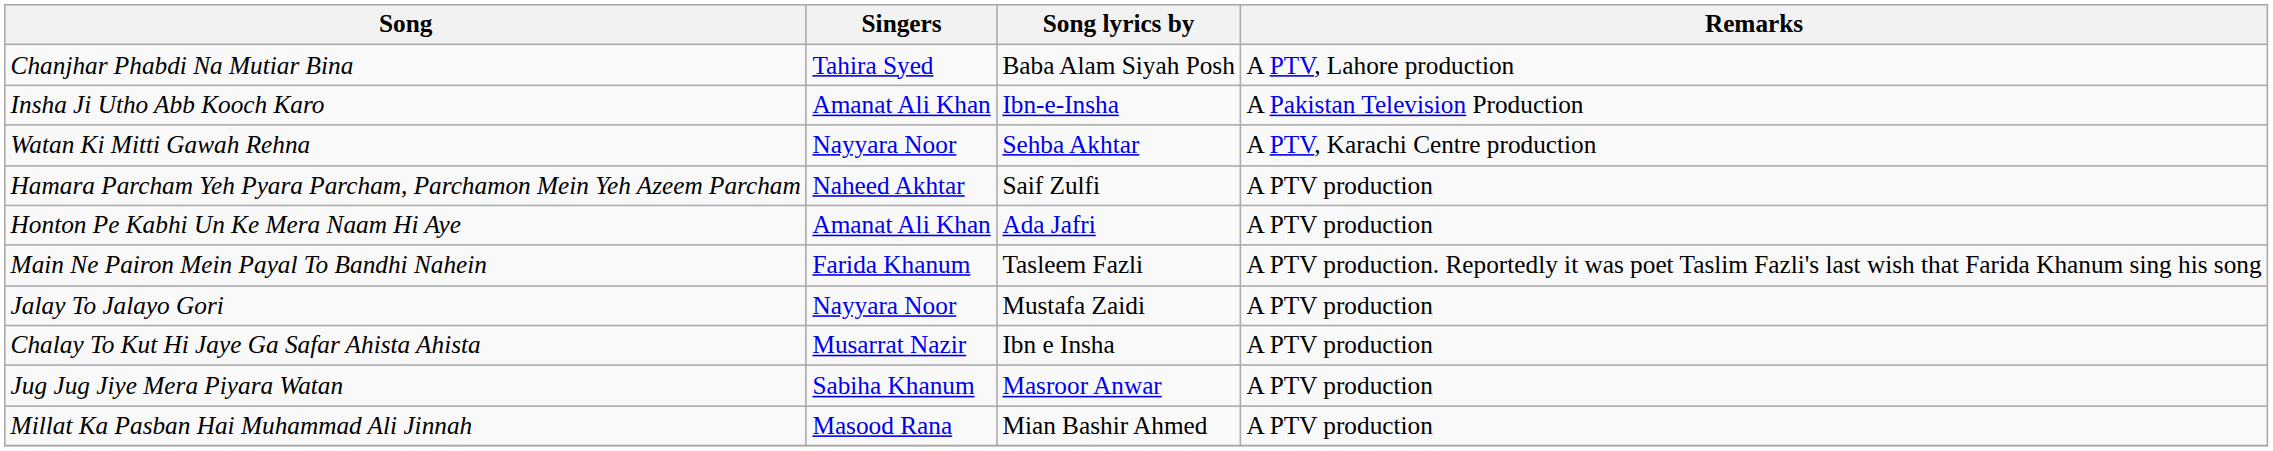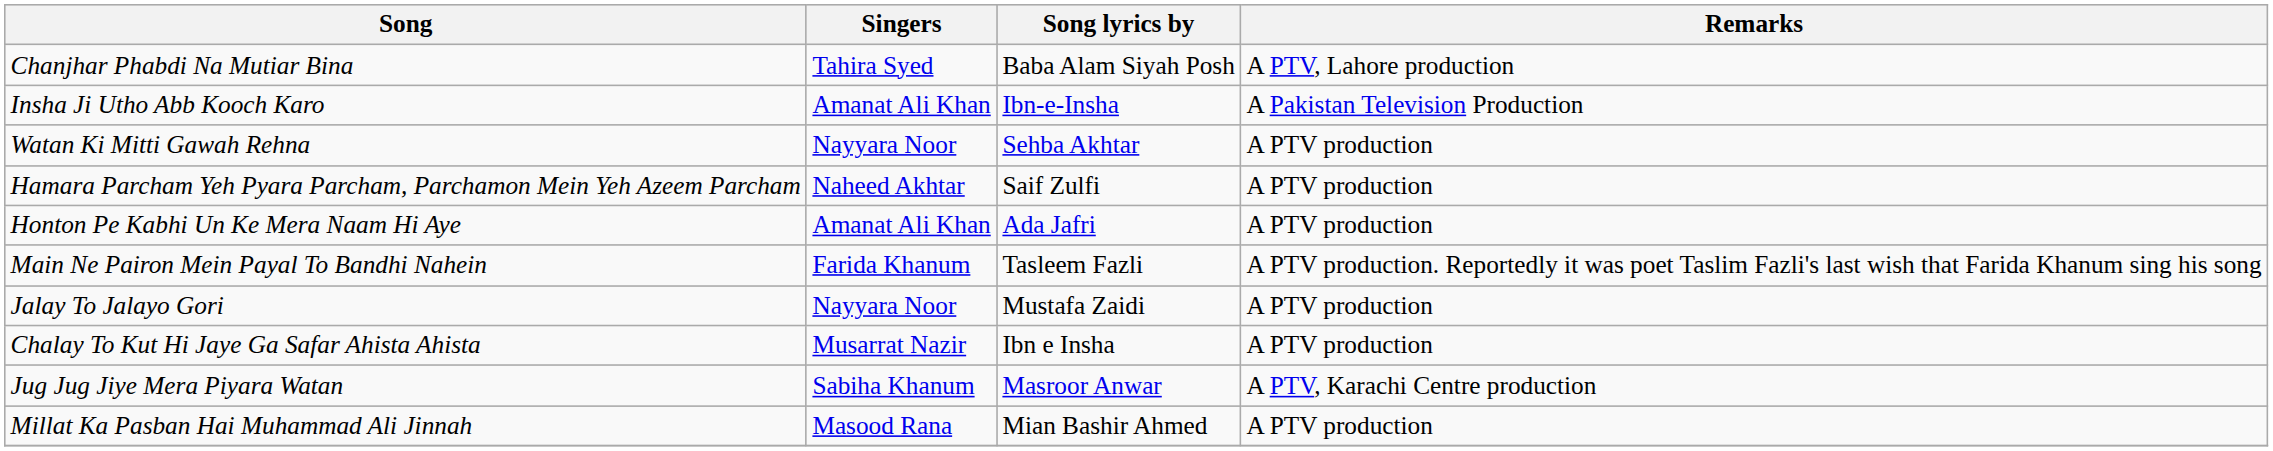Watan Ki Mitti Gawah Rehna | Remarks: A PTV, Karachi Centre production -> A PTV production
Jug Jug Jiye Mera Piyara Watan | Remarks: A PTV production -> A PTV, Karachi Centre production
